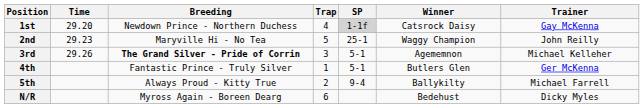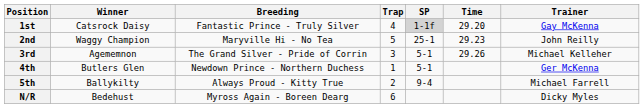columns swapped: Winner <-> Time
1st | Breeding: Newdown Prince - Northern Duchess -> Fantastic Prince - Truly Silver
3rd | Breeding: bold -> normal
4th | Breeding: Fantastic Prince - Truly Silver -> Newdown Prince - Northern Duchess
